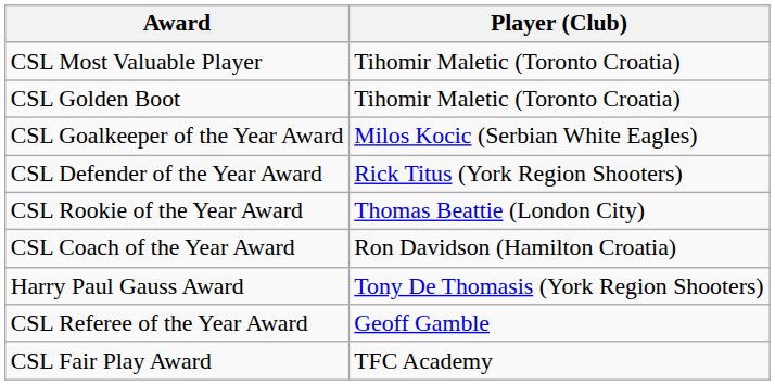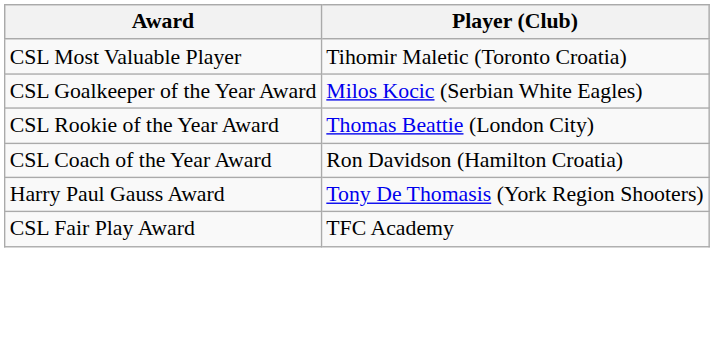- row: CSL Golden Boot | Tihomir Maletic (Toronto Croatia)
- row: CSL Defender of the Year Award | Rick Titus (York Region Shooters)
- row: CSL Referee of the Year Award | Geoff Gamble
